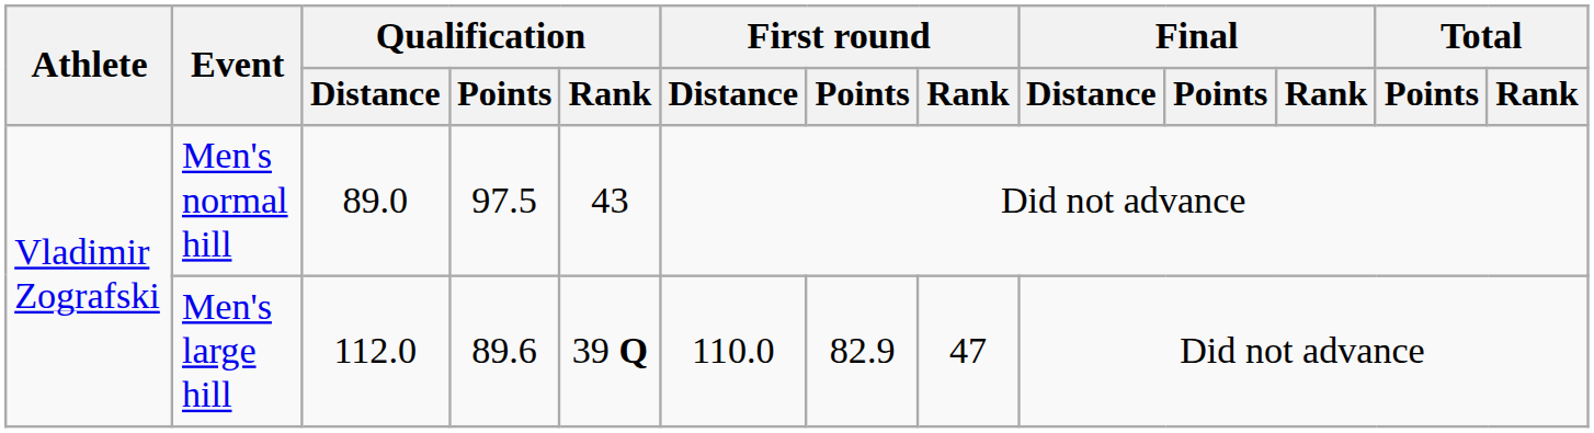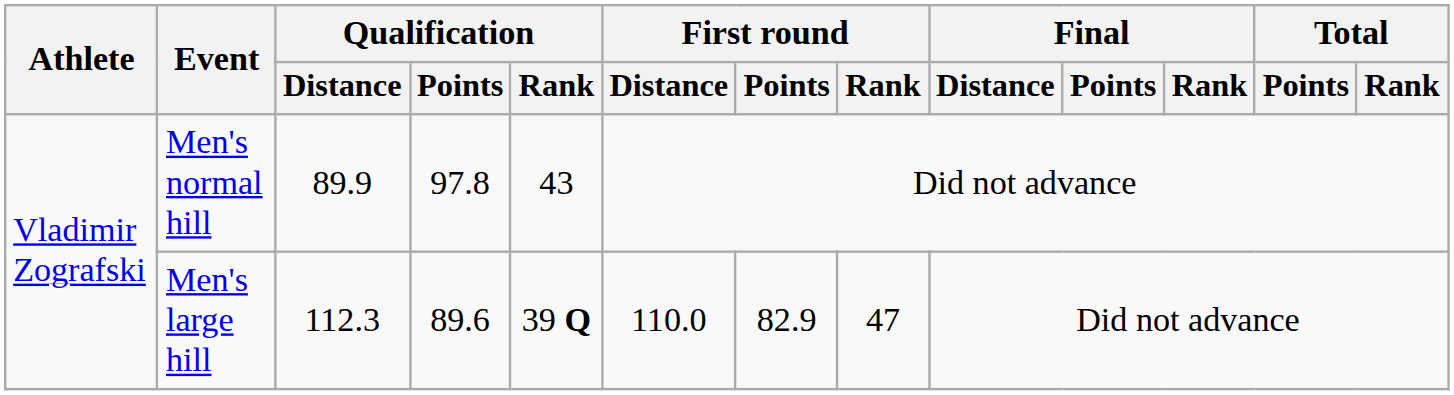Men's normal hill | Qualification / Distance: 89.0 -> 89.9
Men's normal hill | Qualification / Points: 97.5 -> 97.8
Men's large hill | Qualification / Distance: 112.0 -> 112.3
